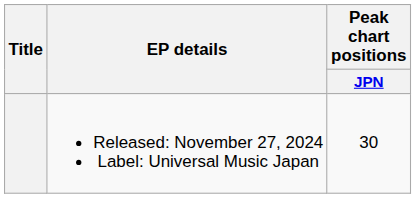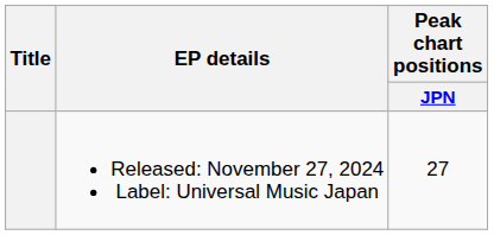Released: November 27, 2024 Label: Universal Music Japan | Peak chart positions / JPN: 30 -> 27
